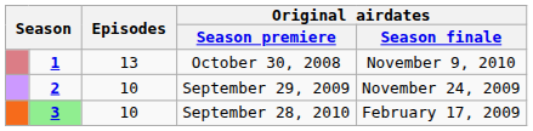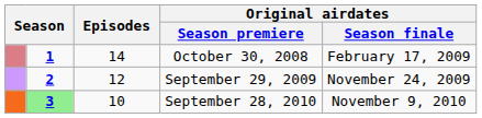October 30, 2008 | Episodes: 13 -> 14
October 30, 2008 | Original airdates / Season finale: November 9, 2010 -> February 17, 2009
September 29, 2009 | Episodes: 10 -> 12
September 28, 2010 | Original airdates / Season finale: February 17, 2009 -> November 9, 2010
